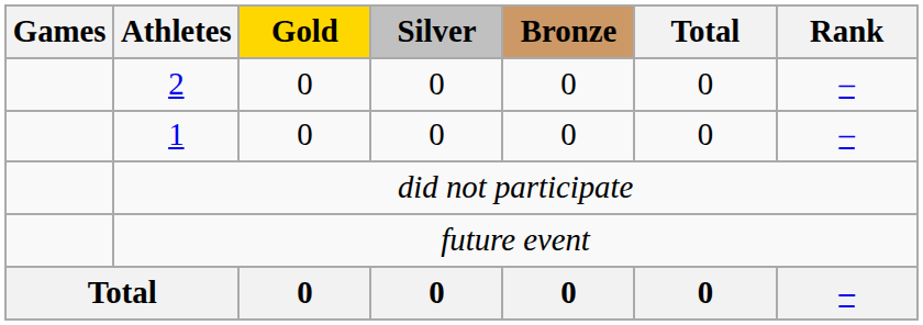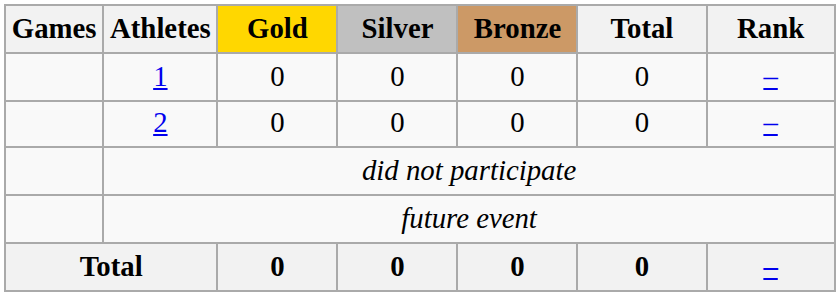rows swapped: 2 <-> 1
